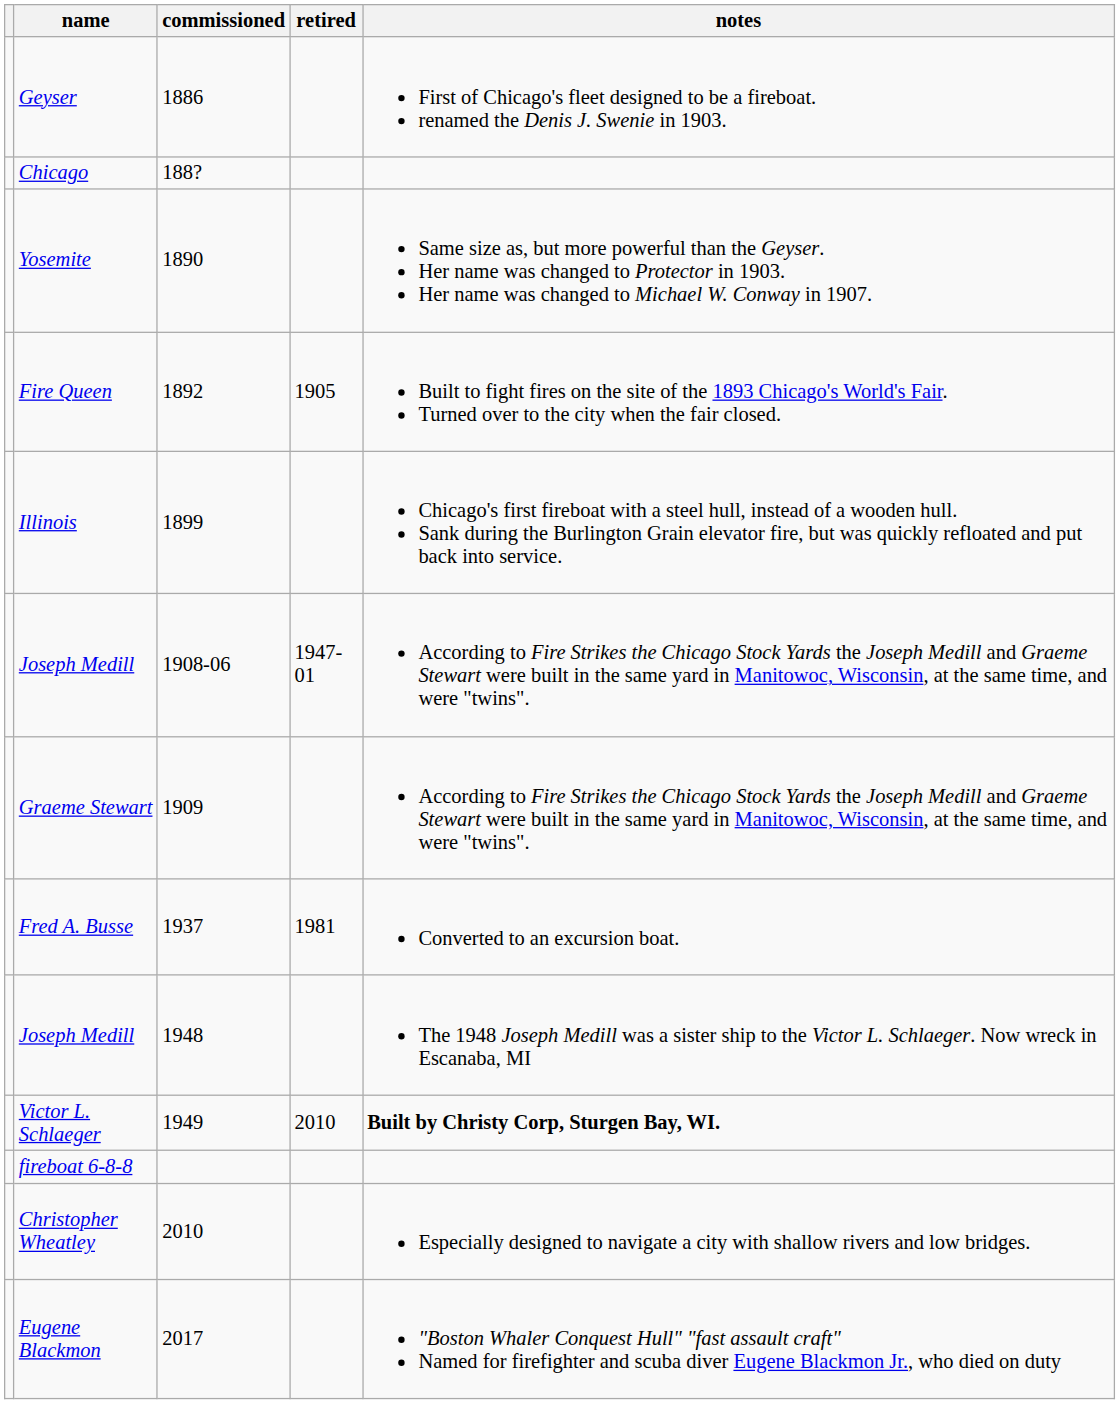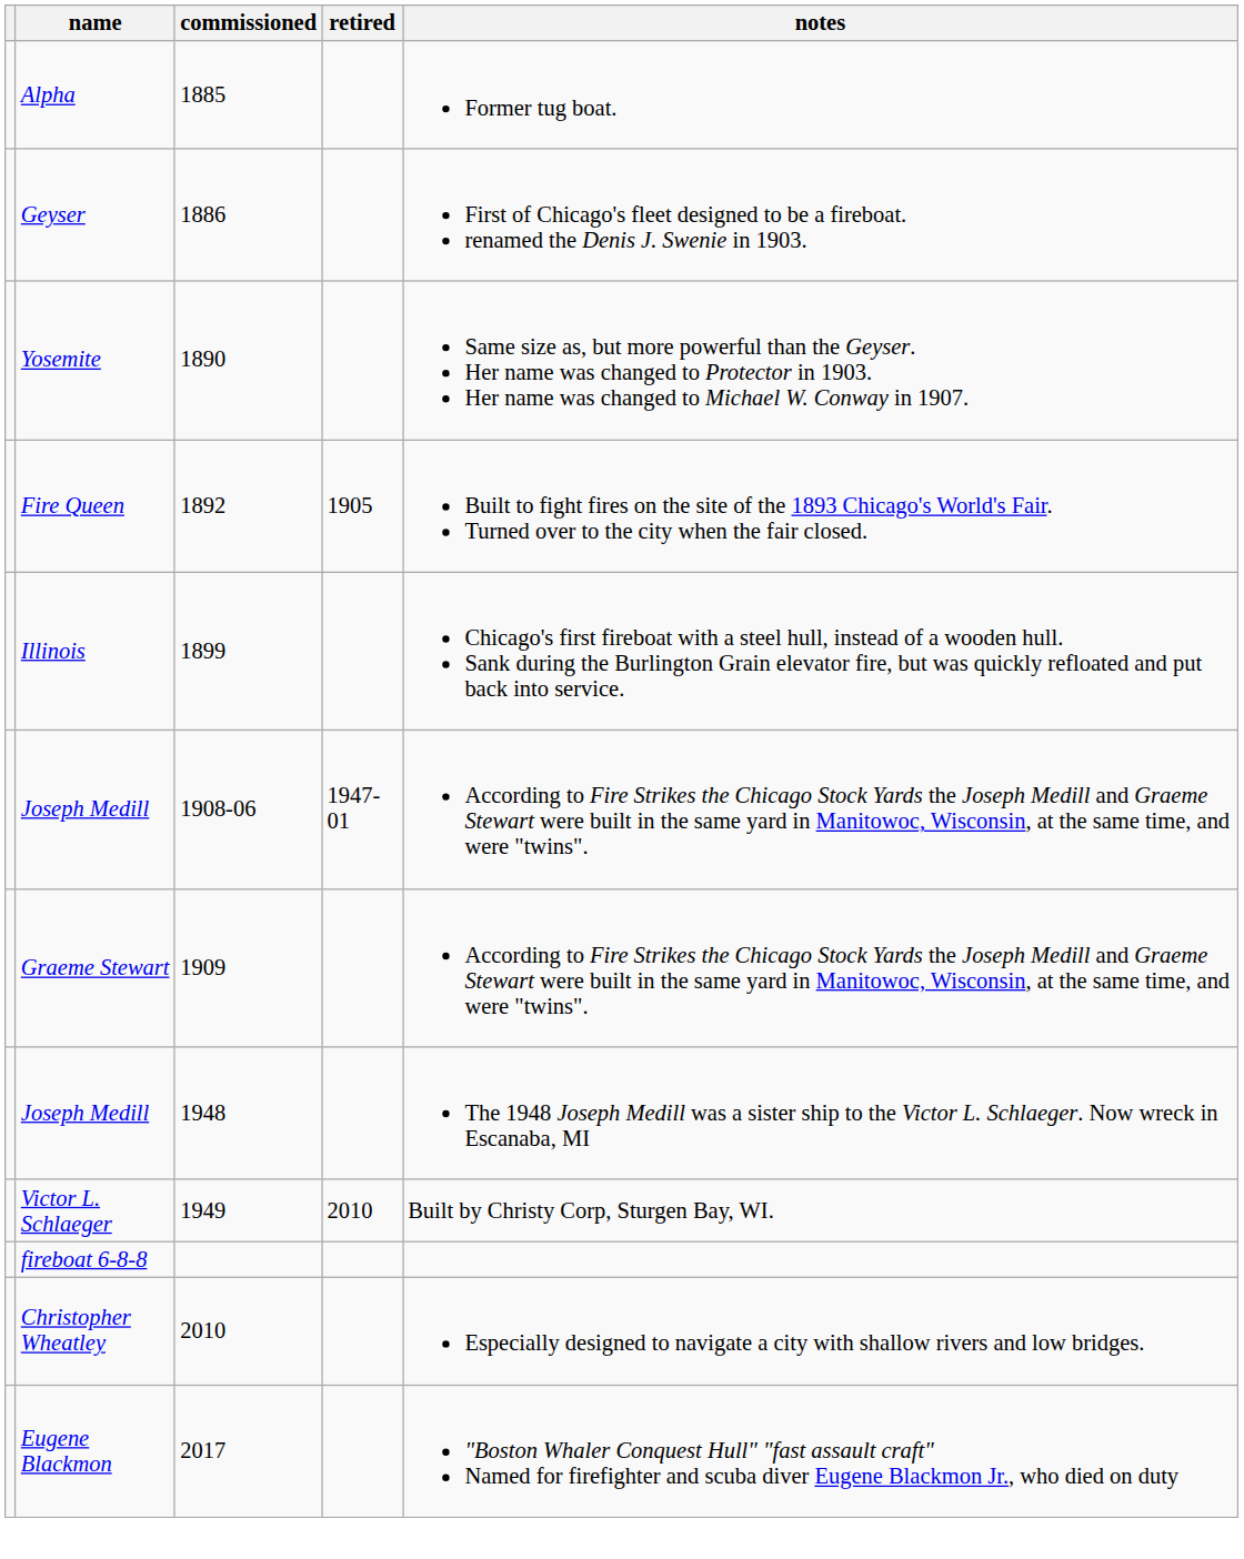+ row: Alpha | 1885 | Former tug boat.
- row: Chicago | 188?
- row: Fred A. Busse | 1937 | 1981 | Converted to an excursion boat.
Victor L. Schlaeger | notes: bold -> normal
